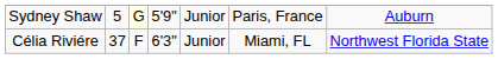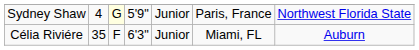Sydney Shaw | column 2: 5 -> 4
Sydney Shaw | column 7: Auburn -> Northwest Florida State
Célia Riviére | column 2: 37 -> 35
Célia Riviére | column 7: Northwest Florida State -> Auburn
